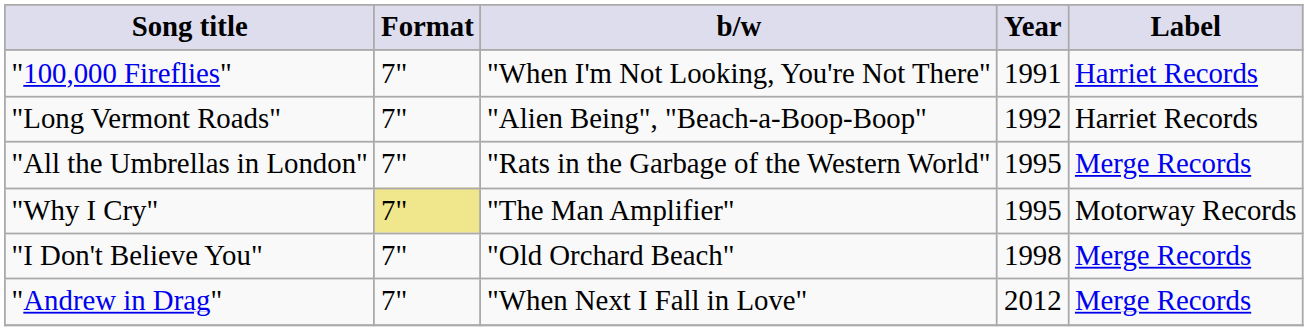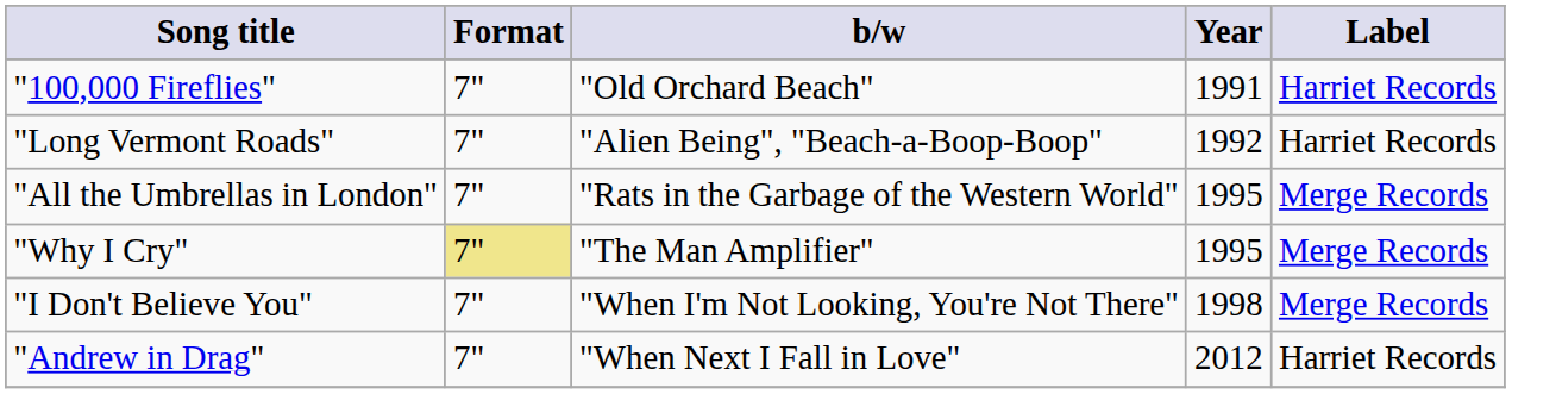"100,000 Fireflies" | b/w: "When I'm Not Looking, You're Not There" -> "Old Orchard Beach"
"Why I Cry" | Label: Motorway Records -> Merge Records
"I Don't Believe You" | b/w: "Old Orchard Beach" -> "When I'm Not Looking, You're Not There"
"Andrew in Drag" | Label: Merge Records -> Harriet Records
